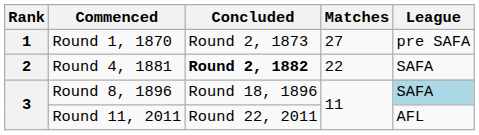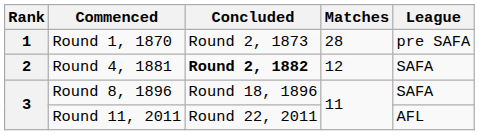Round 1, 1870 | Matches: 27 -> 28
Round 4, 1881 | Matches: 22 -> 12
Round 8, 1896 | League: lightblue background -> no background
